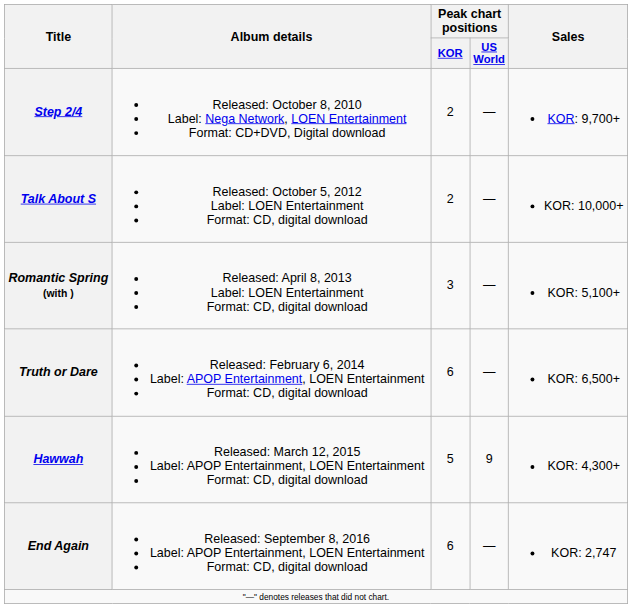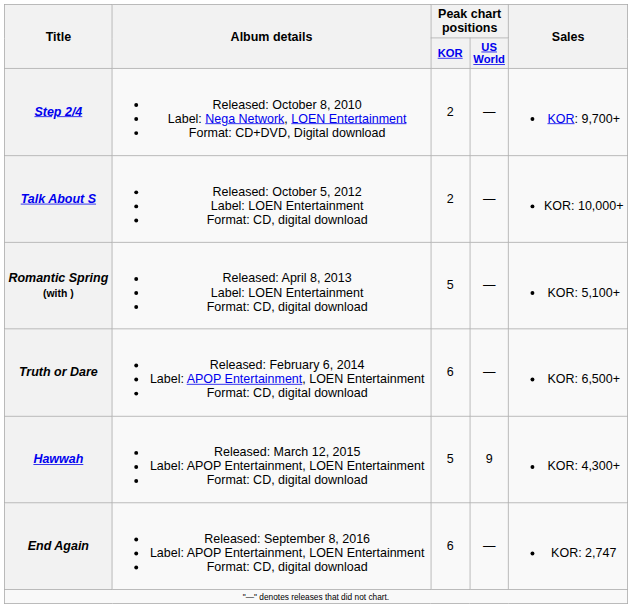Romantic Spring (with ) | Peak chart positions / KOR: 3 -> 5
